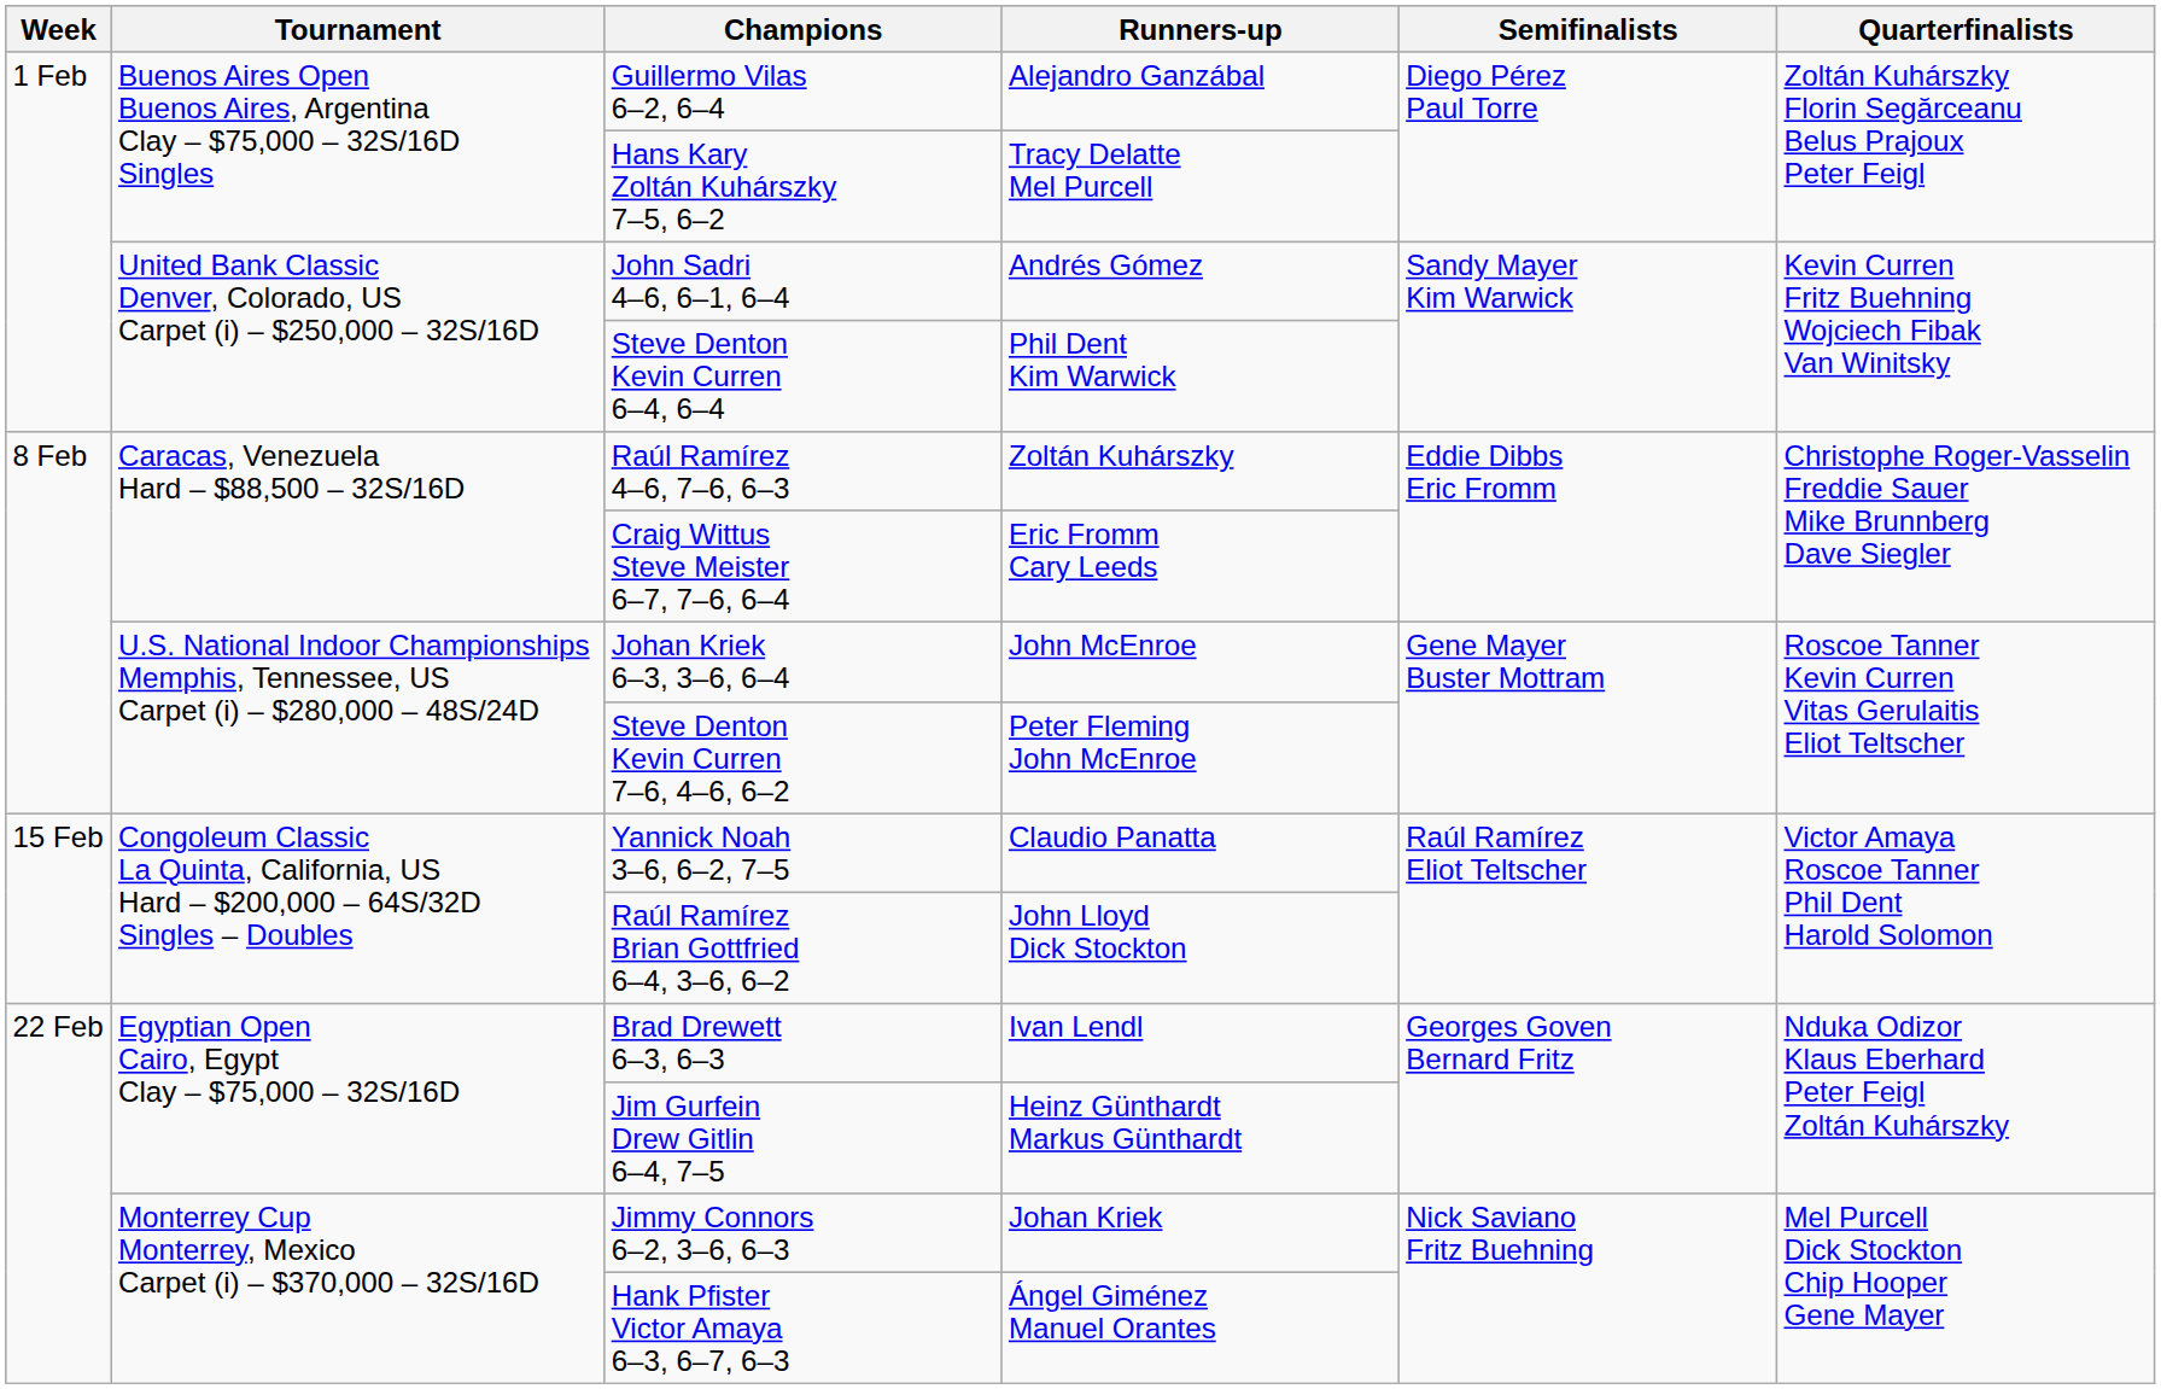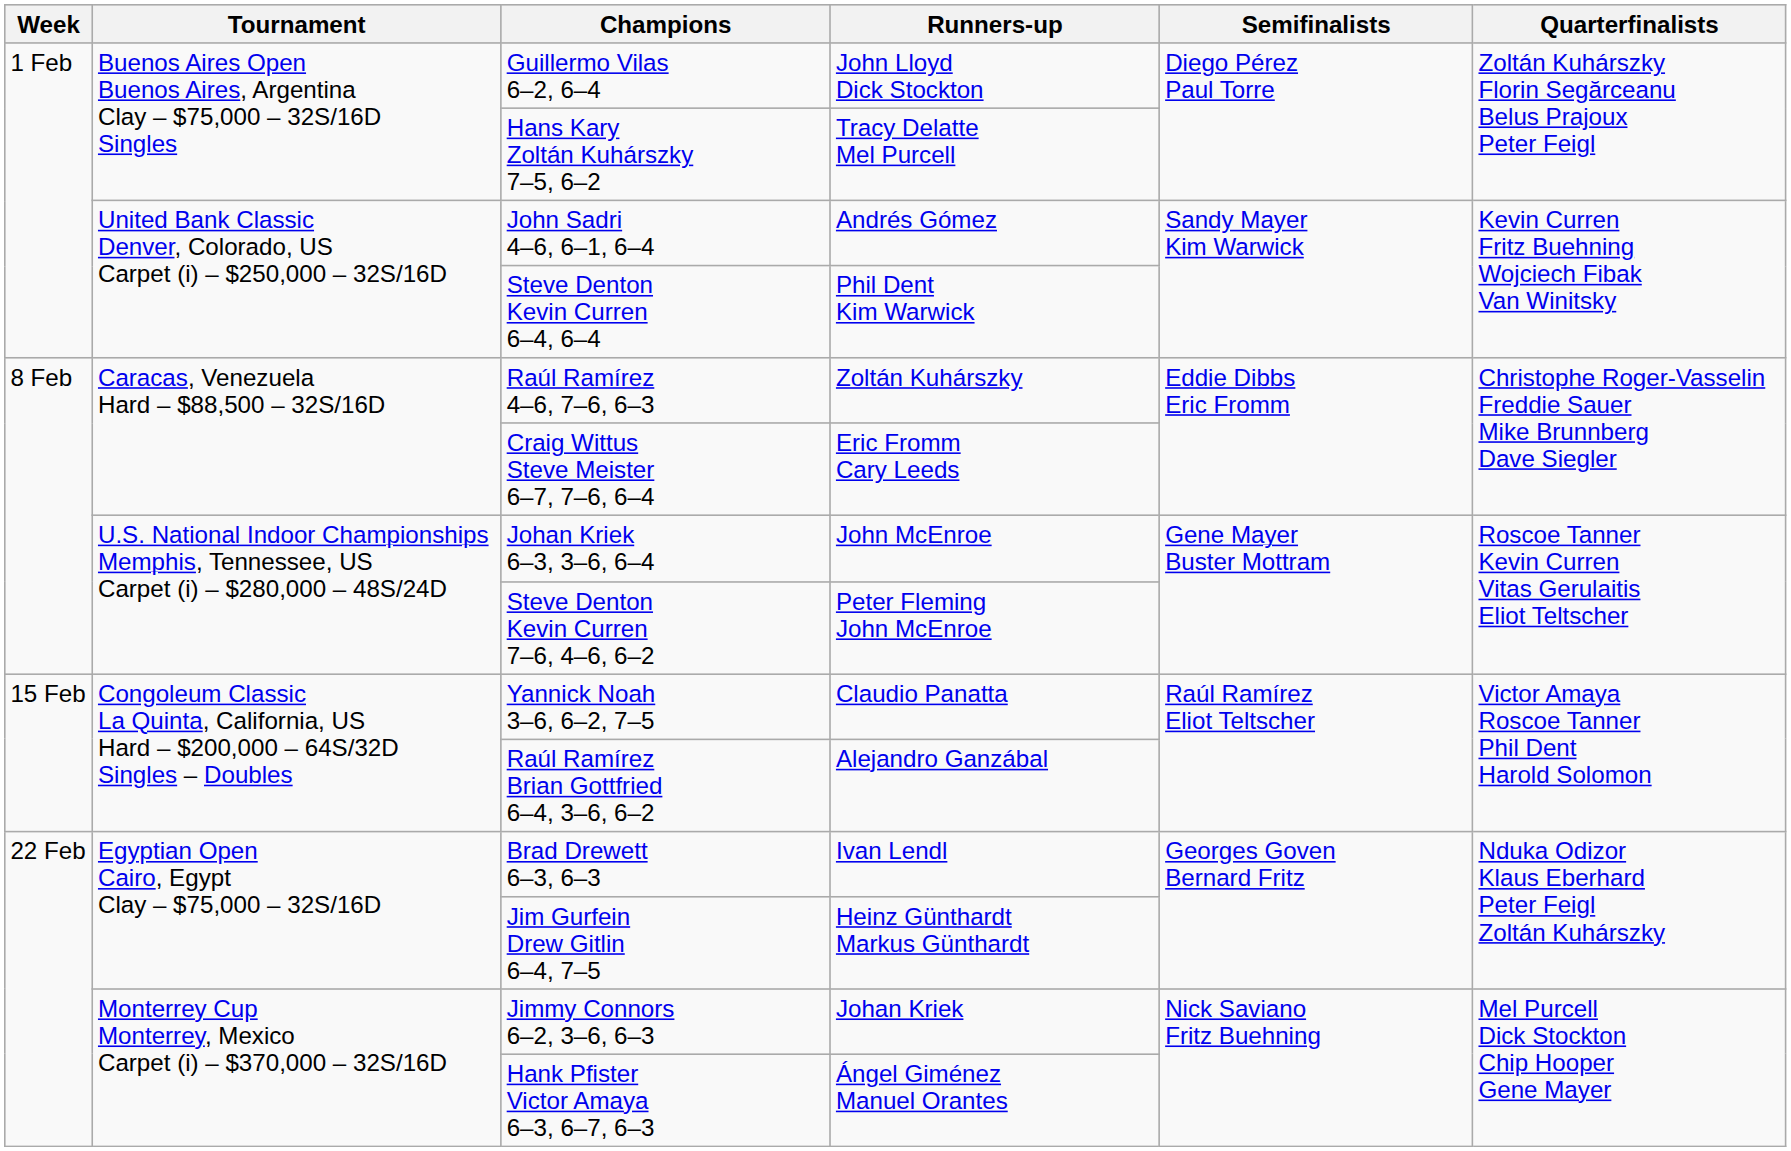Guillermo Vilas 6–2, 6–4 | Runners-up: Alejandro Ganzábal -> John Lloyd Dick Stockton
Raúl Ramírez Brian Gottfried 6–4, 3–6, 6–2 | Runners-up: John Lloyd Dick Stockton -> Alejandro Ganzábal
